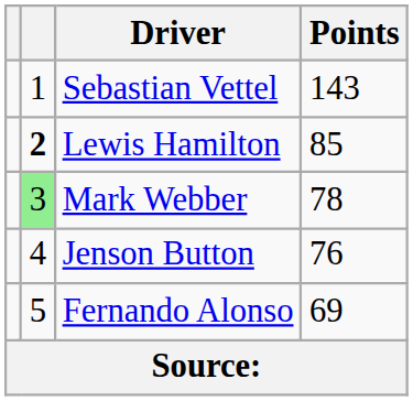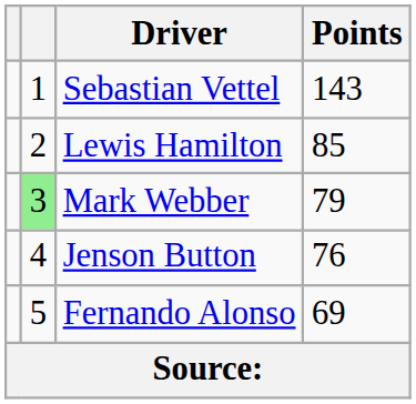Lewis Hamilton | column 2: bold -> normal
Mark Webber | Points: 78 -> 79
